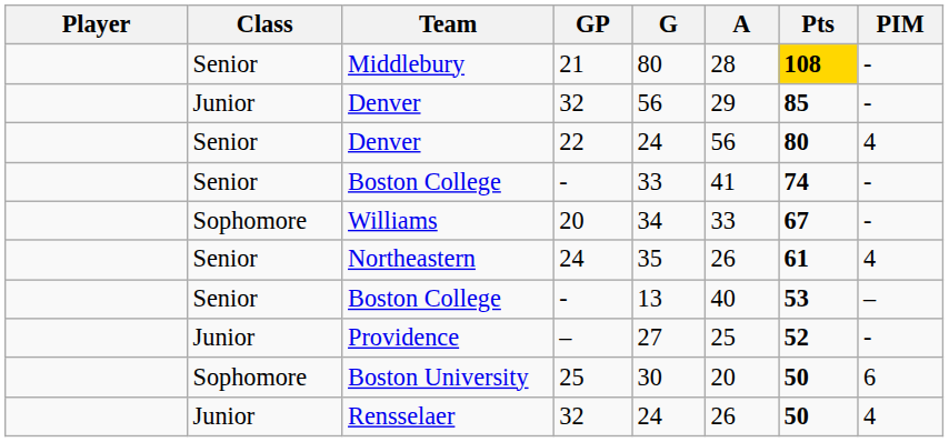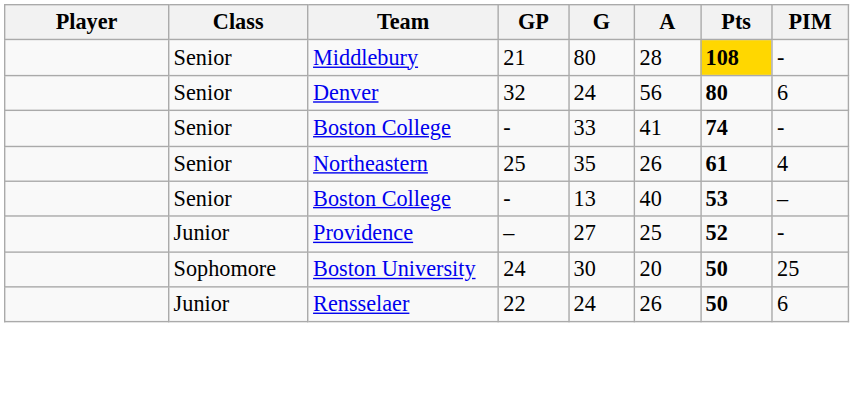- row: Junior | Denver | 32 | 56 | 29 | 85 | -
Senior / Denver | GP: 22 -> 32
Senior / Denver | PIM: 4 -> 6
- row: Sophomore | Williams | 20 | 34 | 33 | 67 | -
Northeastern | GP: 24 -> 25
Boston University | GP: 25 -> 24
Boston University | PIM: 6 -> 25
Rensselaer | GP: 32 -> 22
Rensselaer | PIM: 4 -> 6
